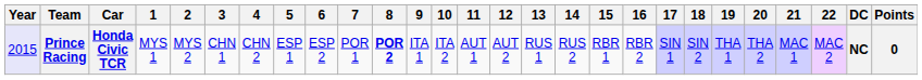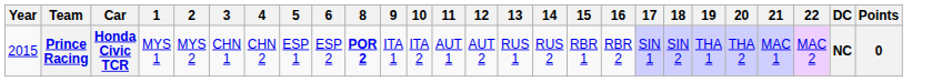- column: 7 | POR 1
Prince Racing | Year: lavender background -> no background
